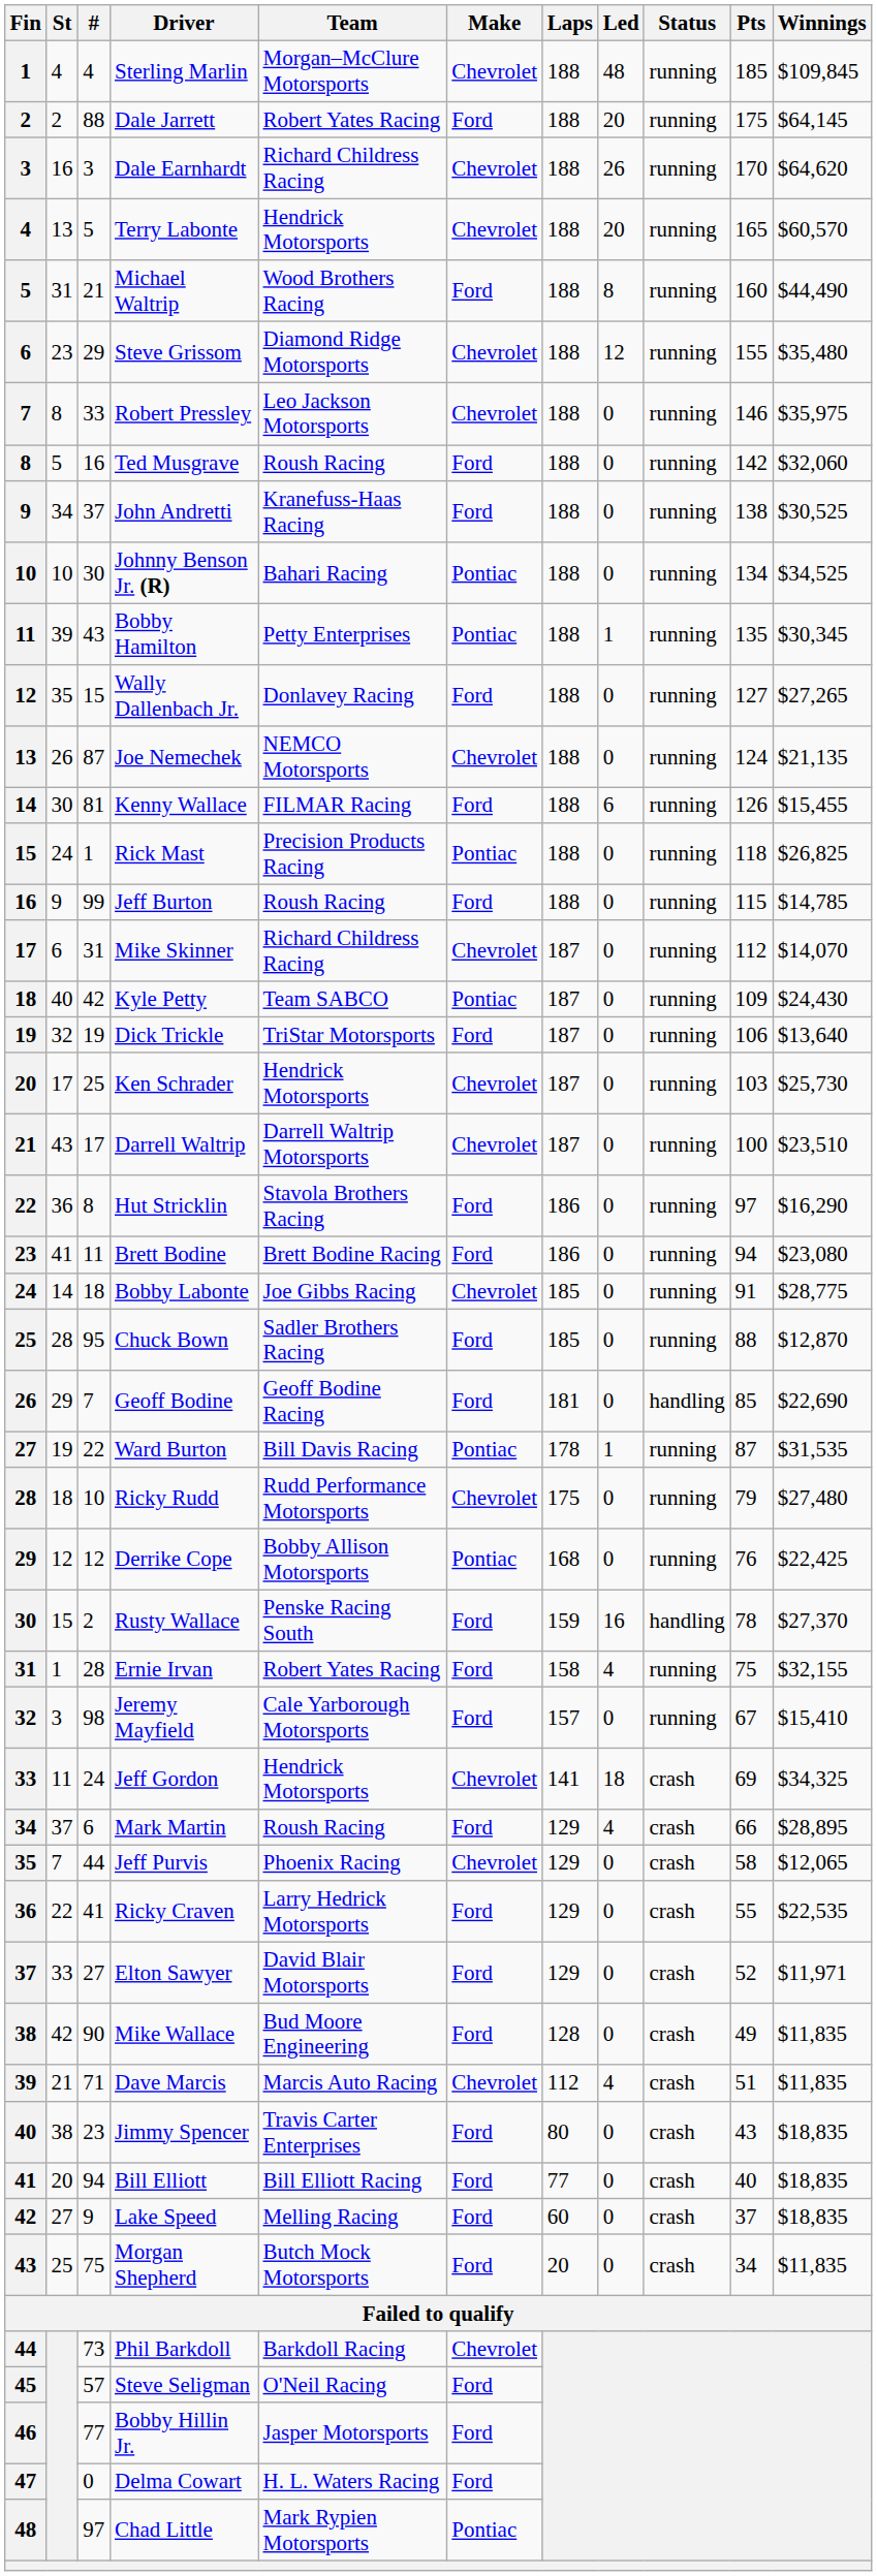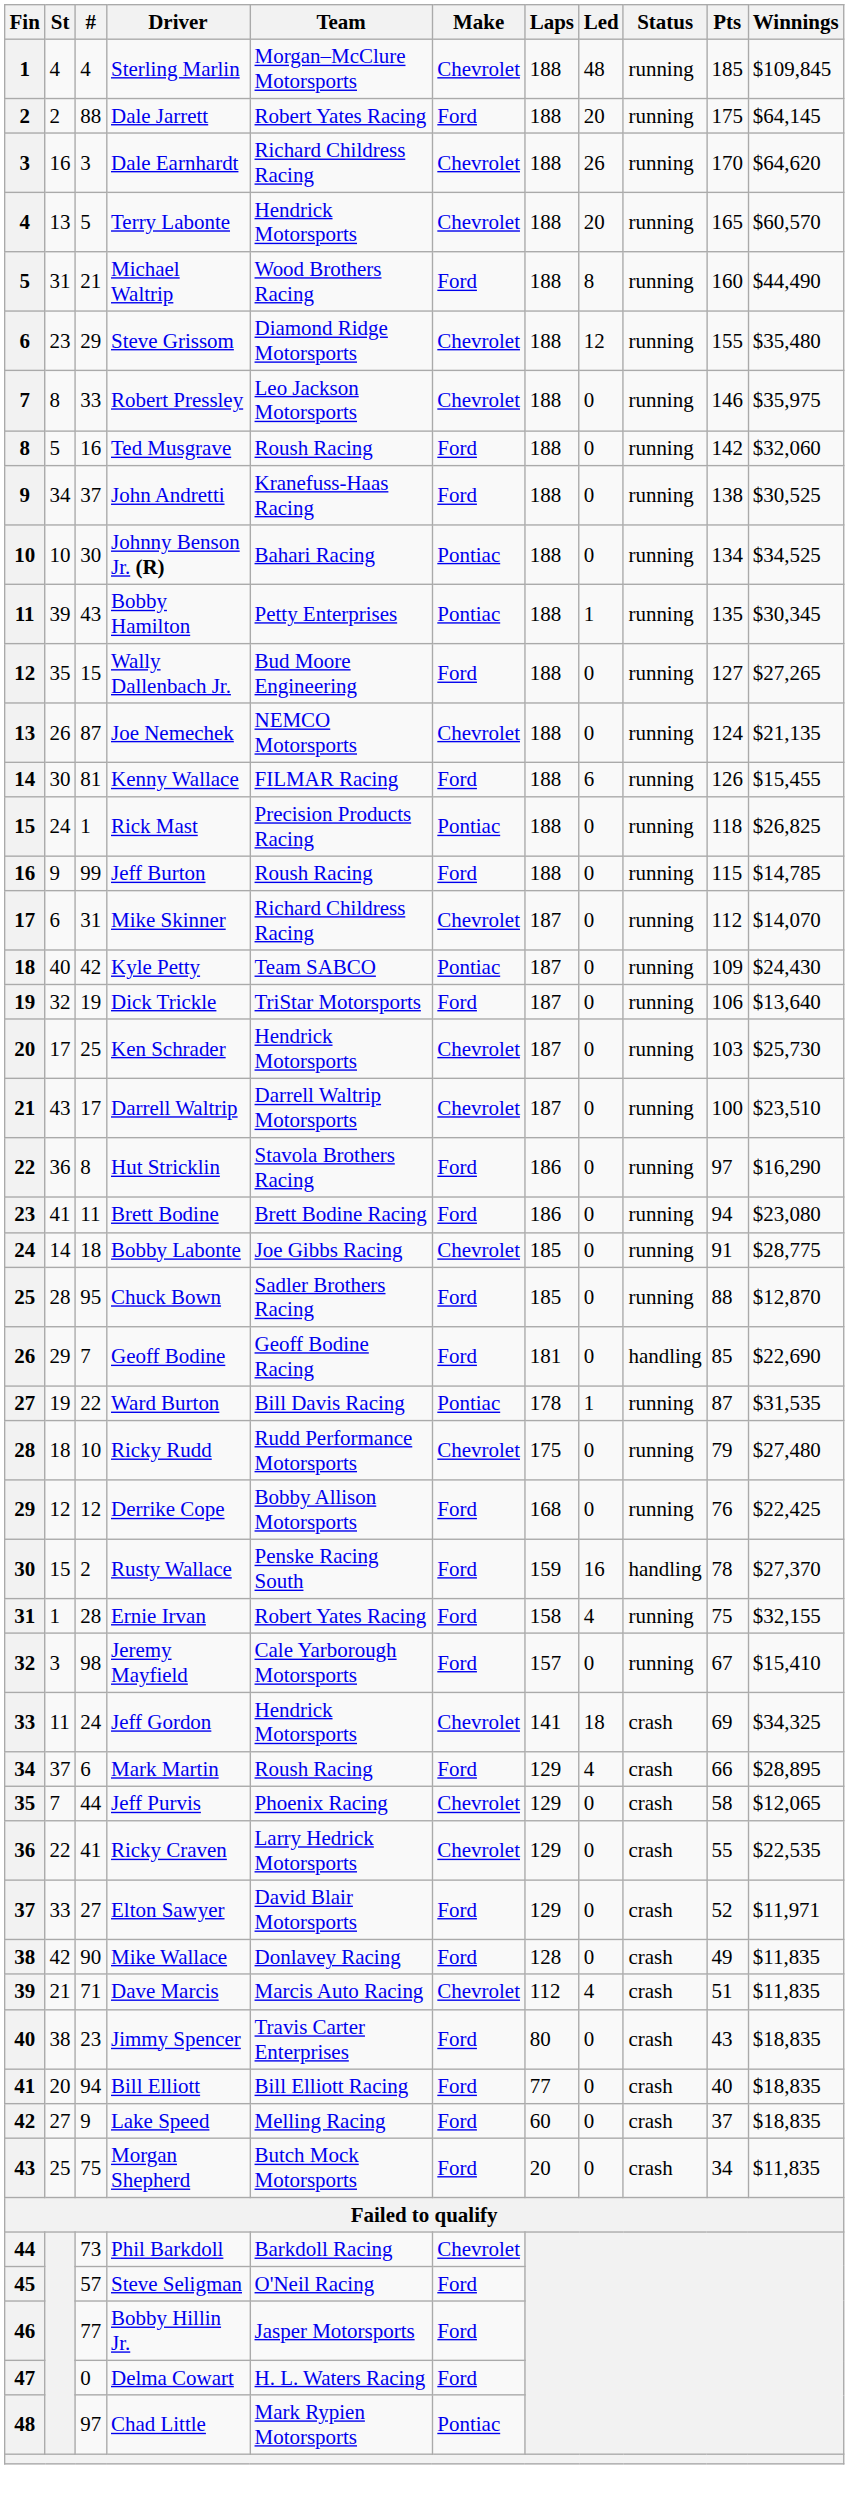Wally Dallenbach Jr. | Team: Donlavey Racing -> Bud Moore Engineering
Derrike Cope | Make: Pontiac -> Ford
Ricky Craven | Make: Ford -> Chevrolet
Mike Wallace | Team: Bud Moore Engineering -> Donlavey Racing
